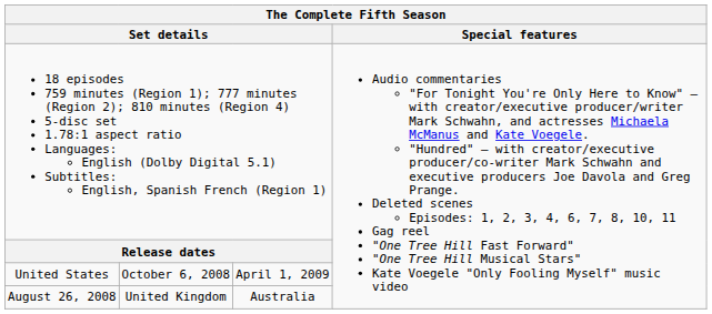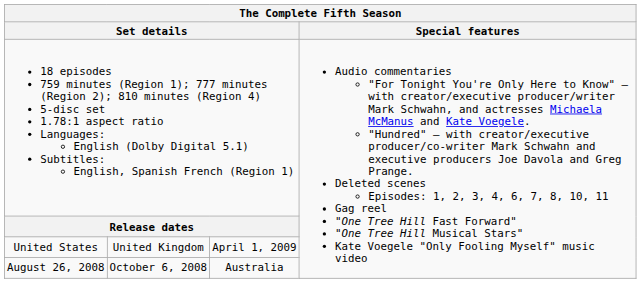United States | column 2: October 6, 2008 -> United Kingdom
August 26, 2008 | column 2: United Kingdom -> October 6, 2008
